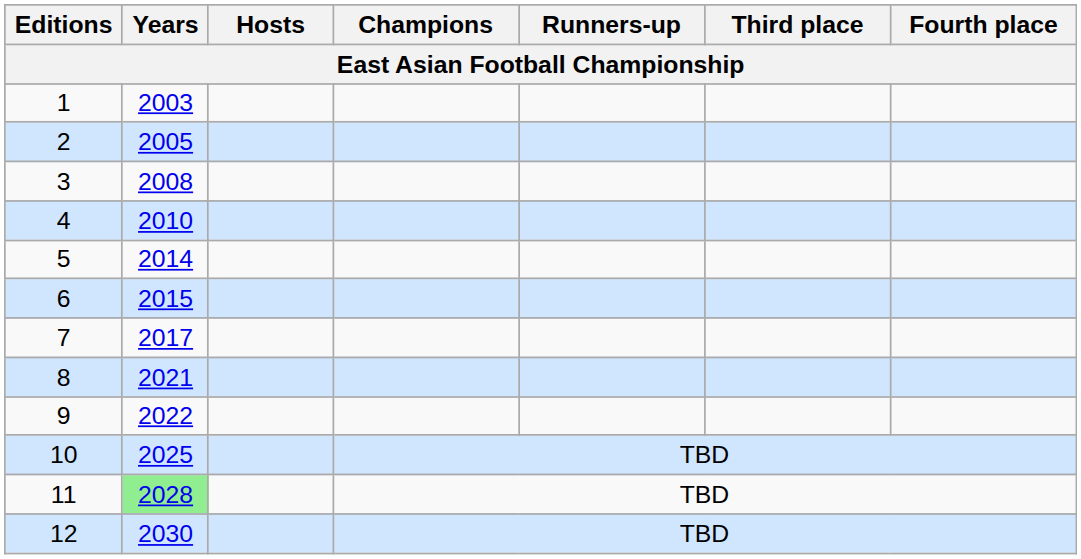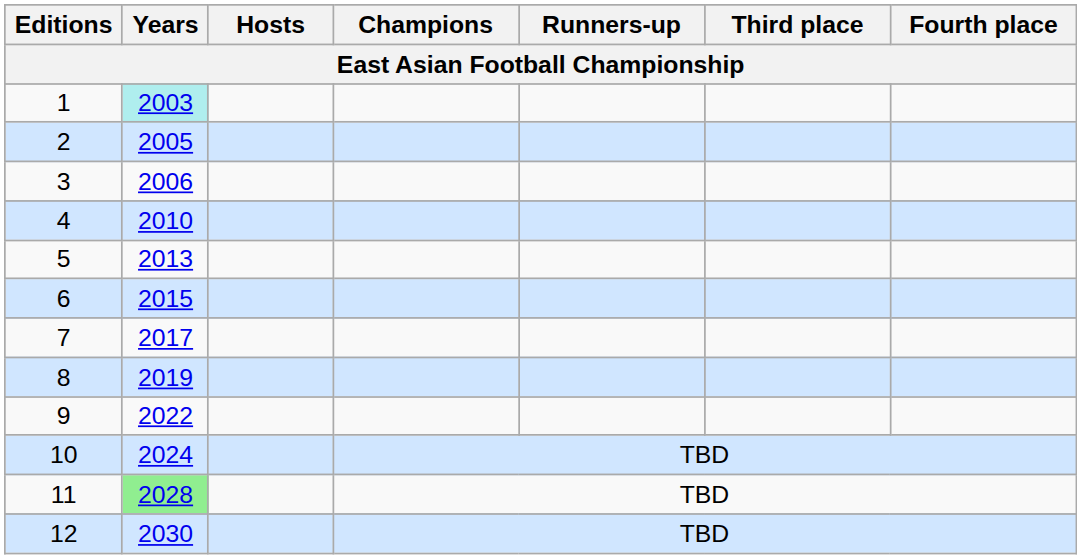1 | Years: no background -> paleturquoise background
3 | Years: 2008 -> 2006
5 | Years: 2014 -> 2013
8 | Years: 2021 -> 2019
10 | Years: 2025 -> 2024
